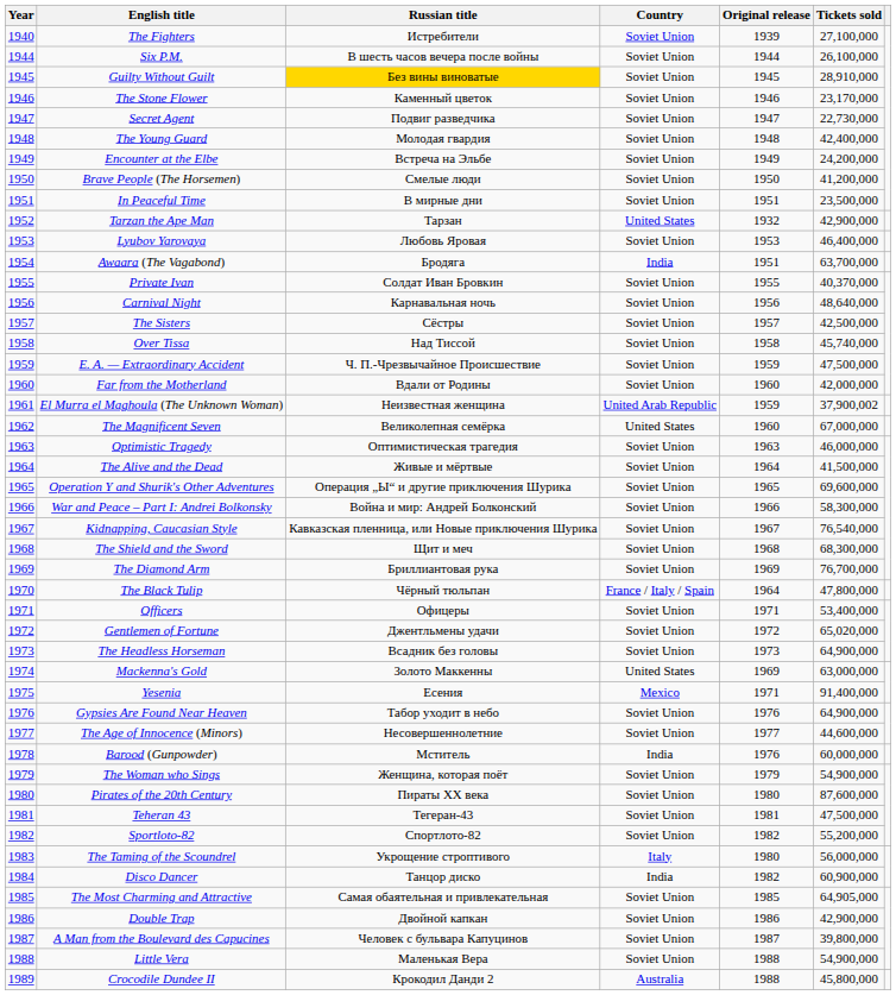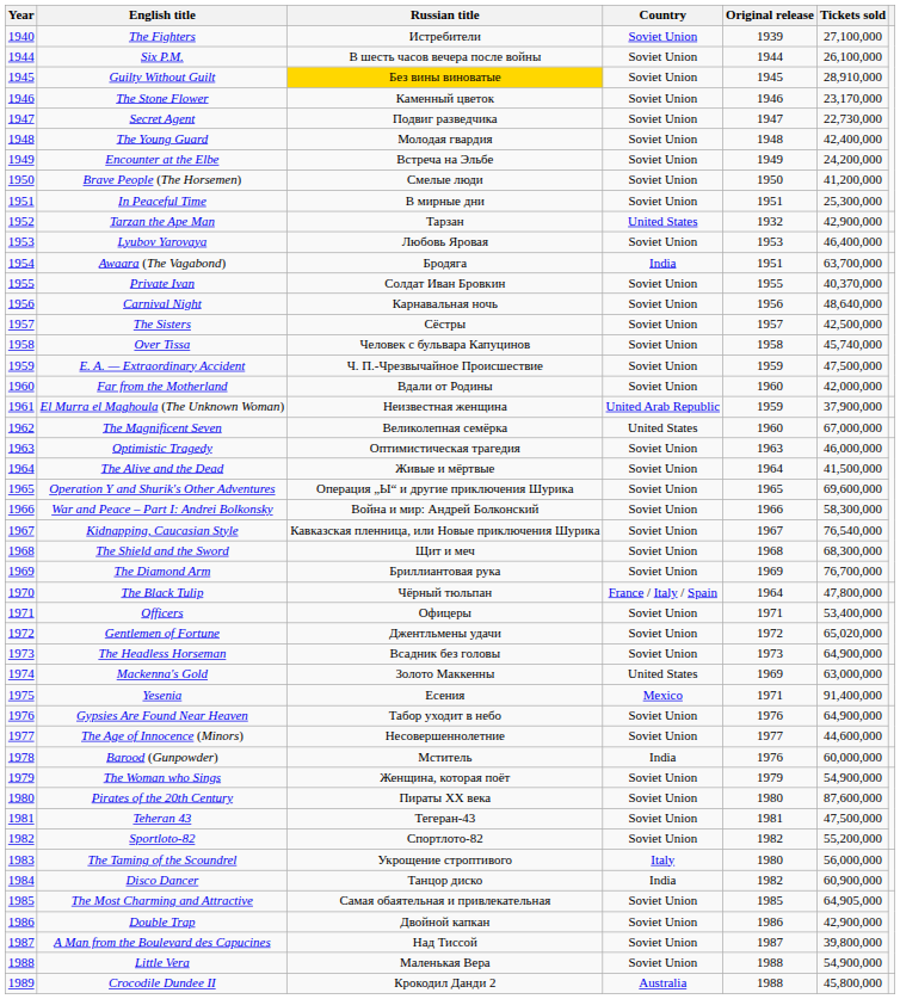In Peaceful Time | Tickets sold: 23,500,000 -> 25,300,000
Over Tissa | Russian title: Над Тиссой -> Человек с бульвара Капуцинов
El Murra el Maghoula (The Unknown Woman) | Tickets sold: 37,900,002 -> 37,900,000
A Man from the Boulevard des Capucines | Russian title: Человек с бульвара Капуцинов -> Над Тиссой
